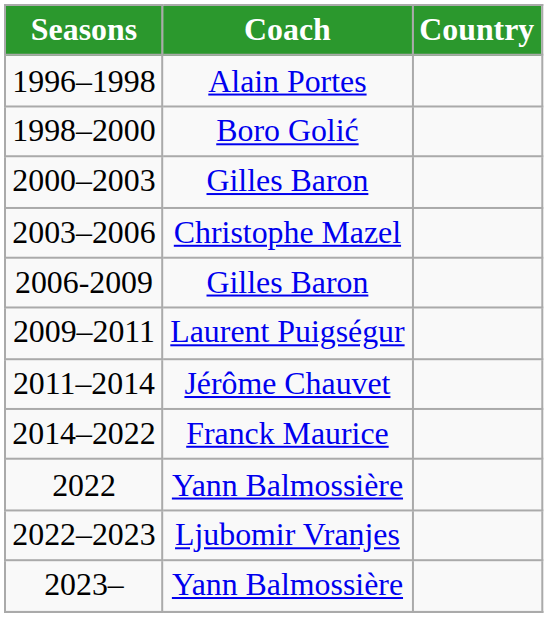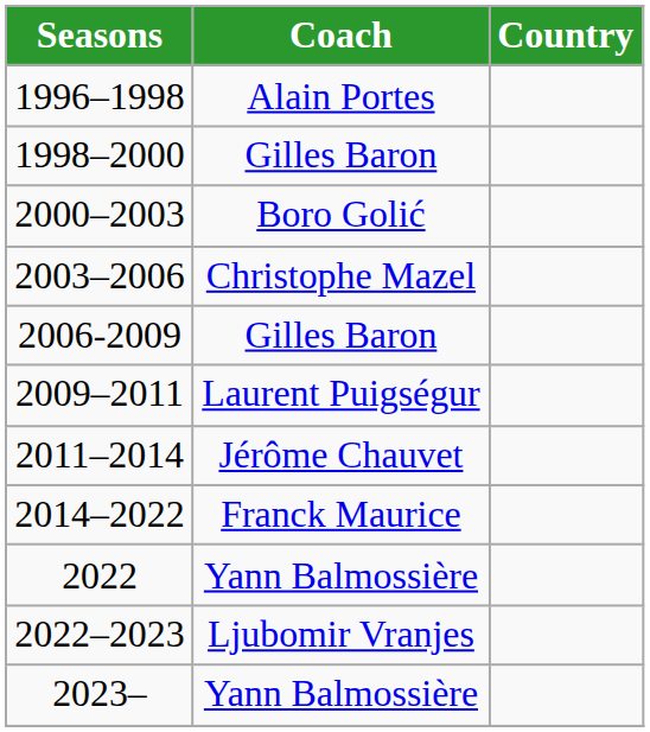1998–2000 | Coach: Boro Golić -> Gilles Baron
2000–2003 | Coach: Gilles Baron -> Boro Golić
